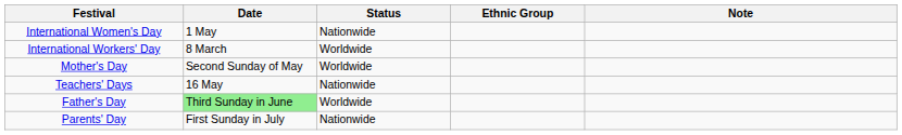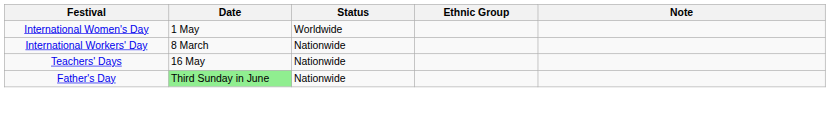International Women's Day | Status: Nationwide -> Worldwide
International Workers' Day | Status: Worldwide -> Nationwide
- row: Mother's Day | Second Sunday of May | Worldwide
Father's Day | Status: Worldwide -> Nationwide
- row: Parents' Day | First Sunday in July | Nationwide
